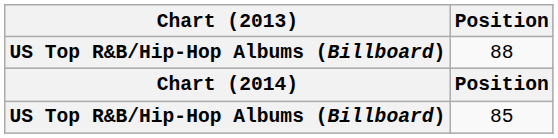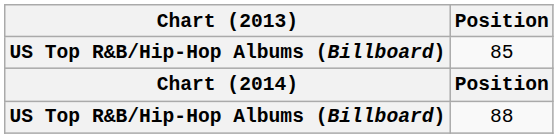rows swapped: 85 <-> 88
